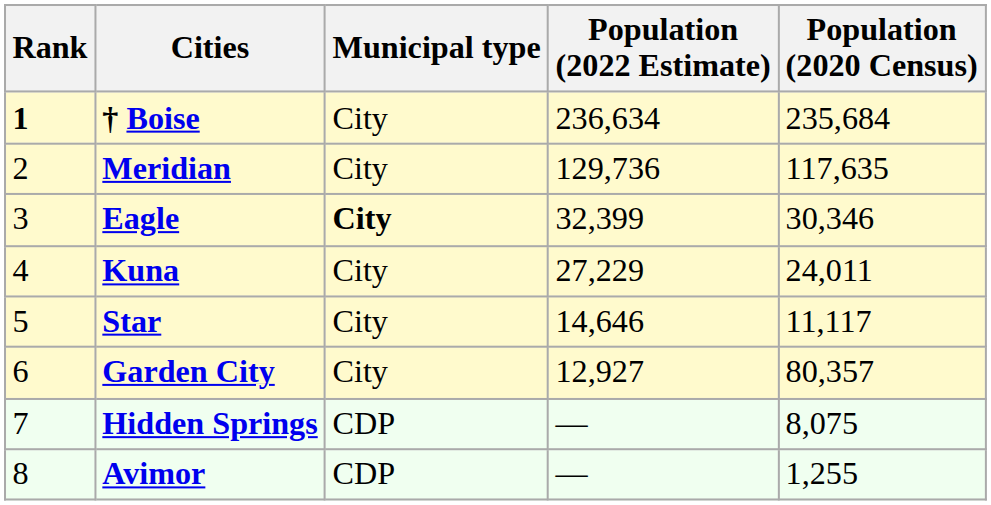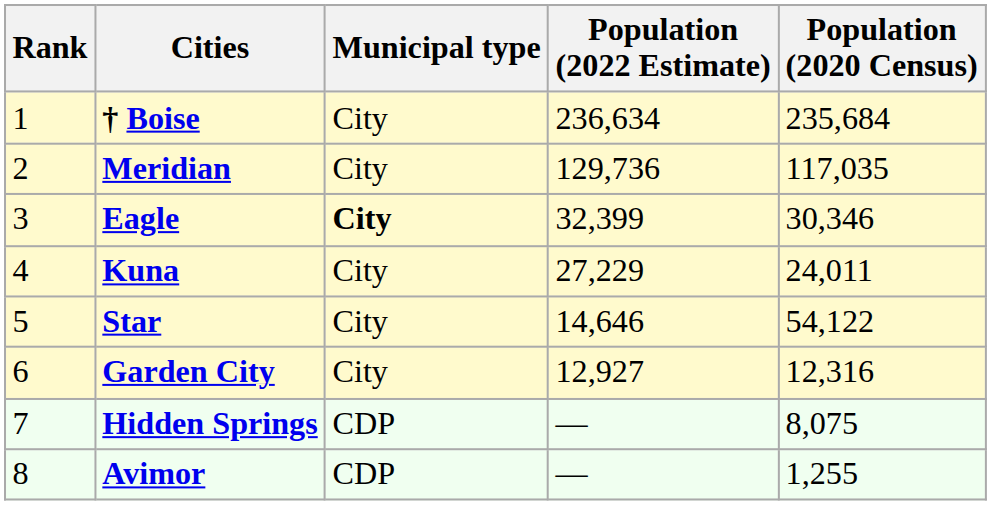† Boise | Rank: bold -> normal
Meridian | Population (2020 Census): 117,635 -> 117,035
Star | Population (2020 Census): 11,117 -> 54,122
Garden City | Population (2020 Census): 80,357 -> 12,316
